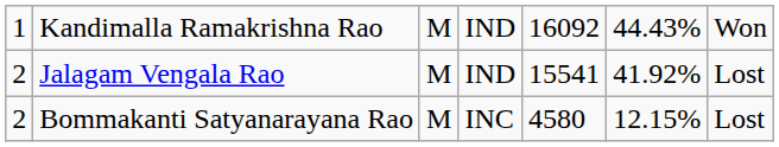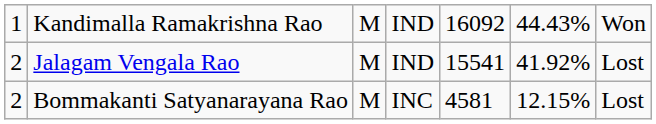Bommakanti Satyanarayana Rao | column 5: 4580 -> 4581
